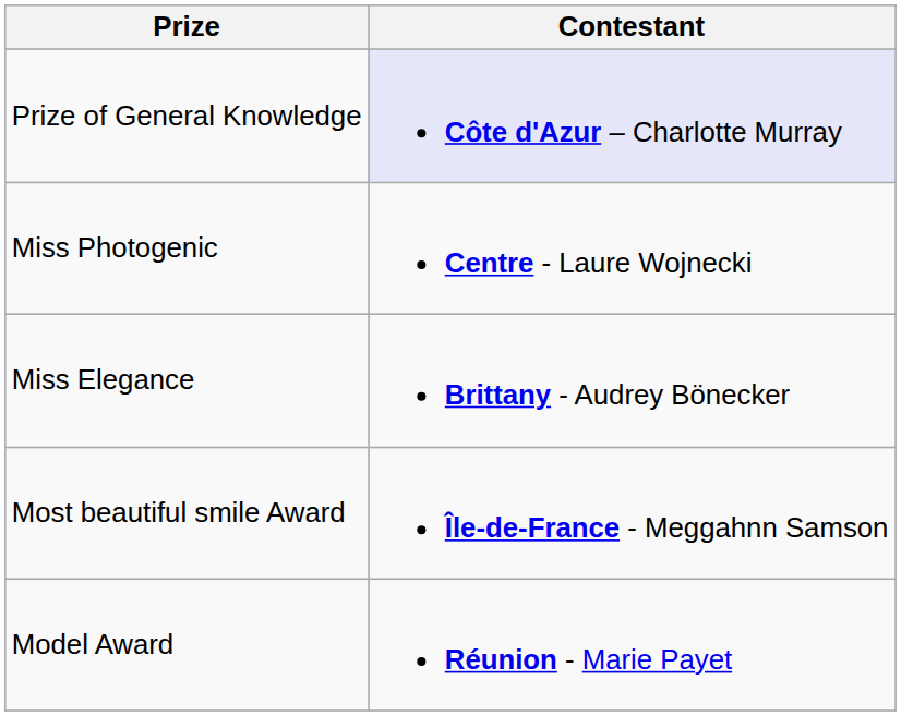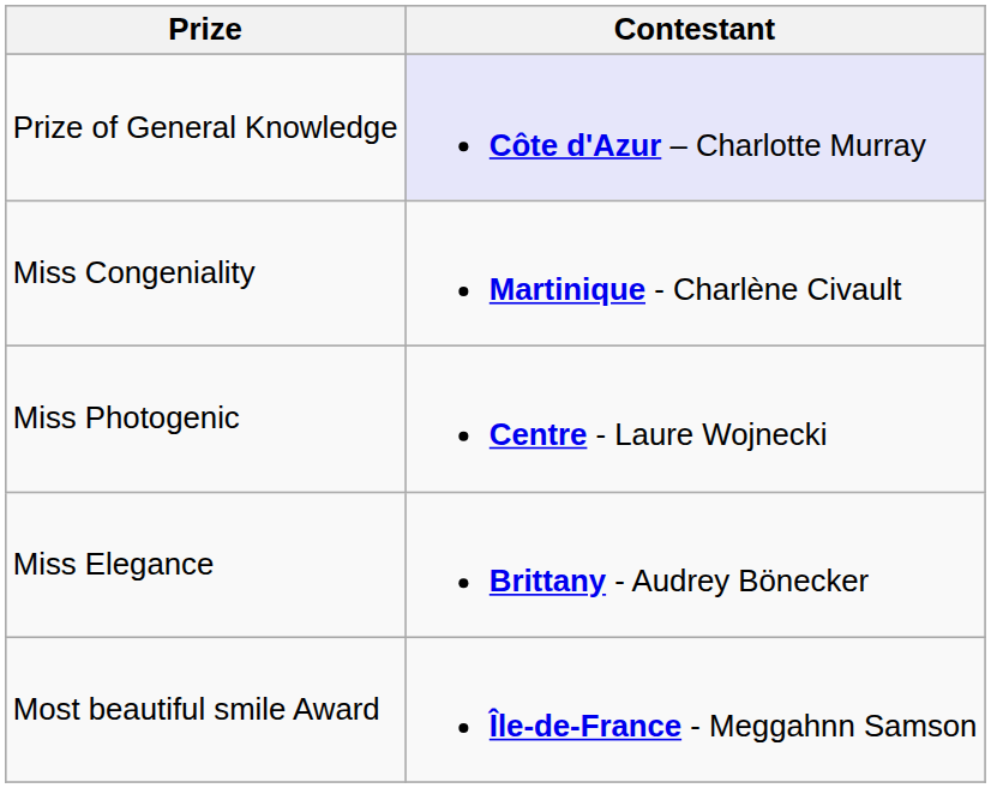+ row: Miss Congeniality | Martinique - Charlène Civault
- row: Model Award | Réunion - Marie Payet
